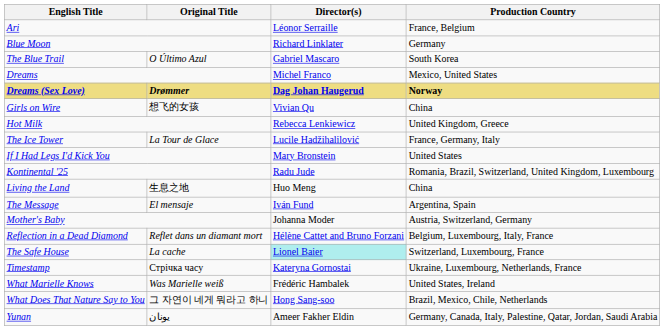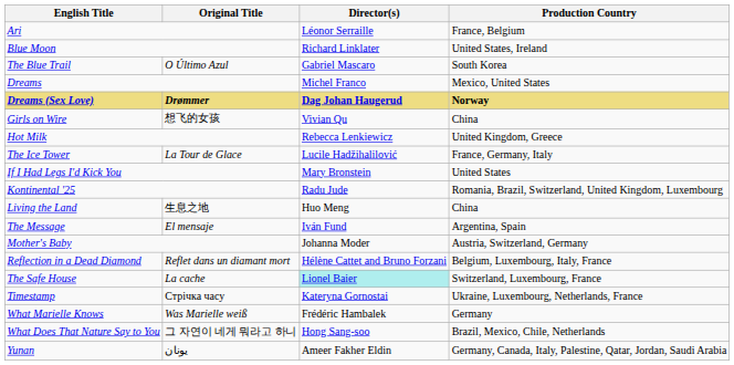Blue Moon | Production Country: Germany -> United States, Ireland
What Marielle Knows | Production Country: United States, Ireland -> Germany
